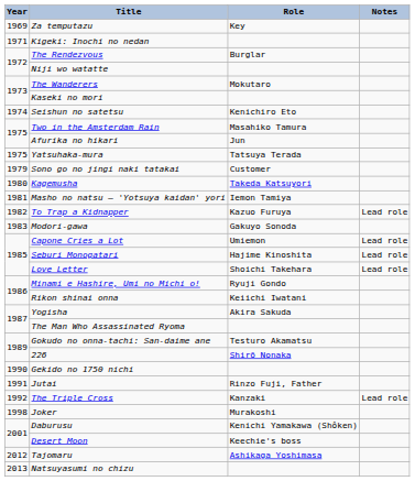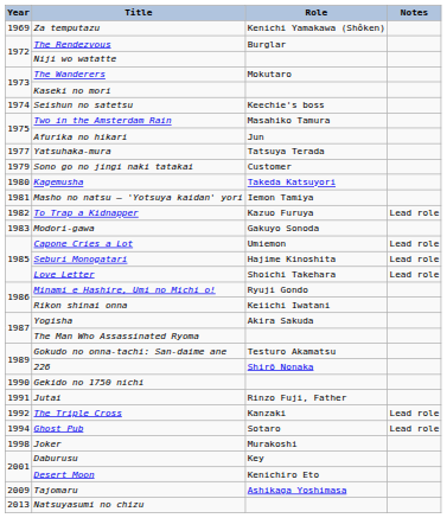Za temputazu | Role: Key -> Kenichi Yamakawa (Shôken)
- row: 1971 | Kigeki: Inochi no nedan
Seishun no satetsu | Role: Kenichiro Eto -> Keechie's boss
Yatsuhaka-mura | Year: 1975 -> 1977
+ row: 1994 | Ghost Pub | Sotaro | Lead role
Daburusu | Role: Kenichi Yamakawa (Shôken) -> Key
Desert Moon | Role: Keechie's boss -> Kenichiro Eto
Tajomaru | Year: 2012 -> 2009
